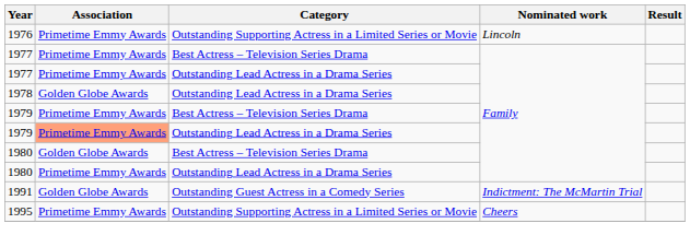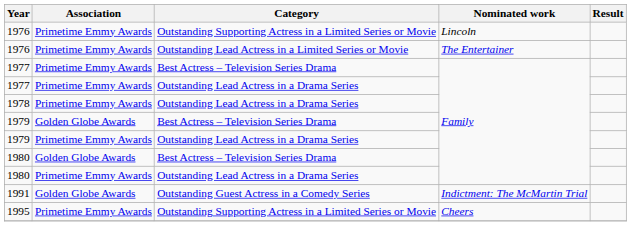+ row: 1976 | Primetime Emmy Awards | Outstanding Lead Actress in a Limited Series or Movie | The Entertainer
1978 | Association: Golden Globe Awards -> Primetime Emmy Awards
1979 / Best Actress – Television Series Drama | Association: Primetime Emmy Awards -> Golden Globe Awards
1979 / Outstanding Lead Actress in a Drama Series | Association: lightsalmon background -> no background
